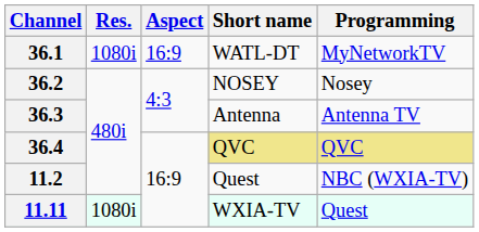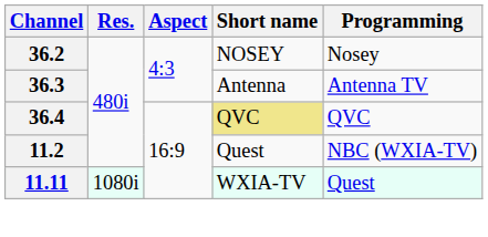- row: 36.1 | 1080i | 16:9 | WATL-DT | MyNetworkTV
36.4 | Programming: khaki background -> no background
